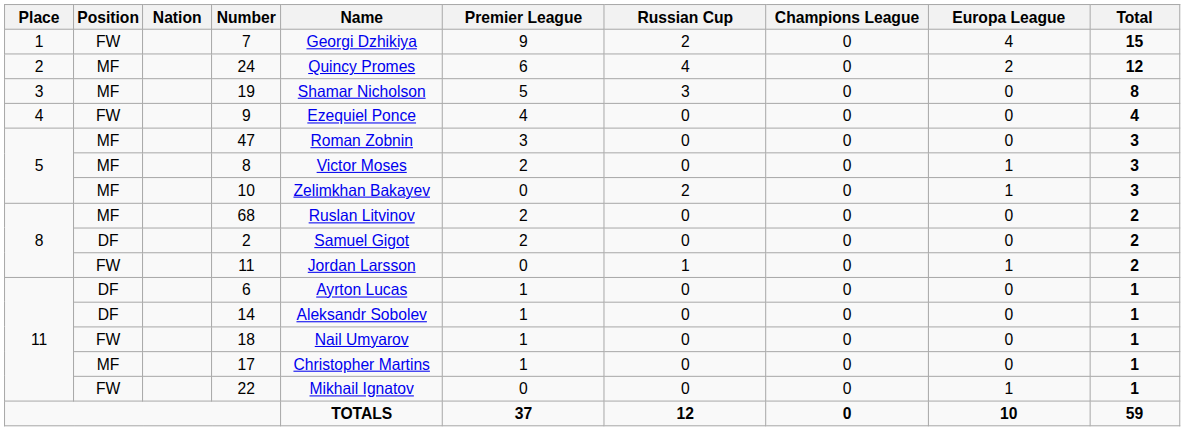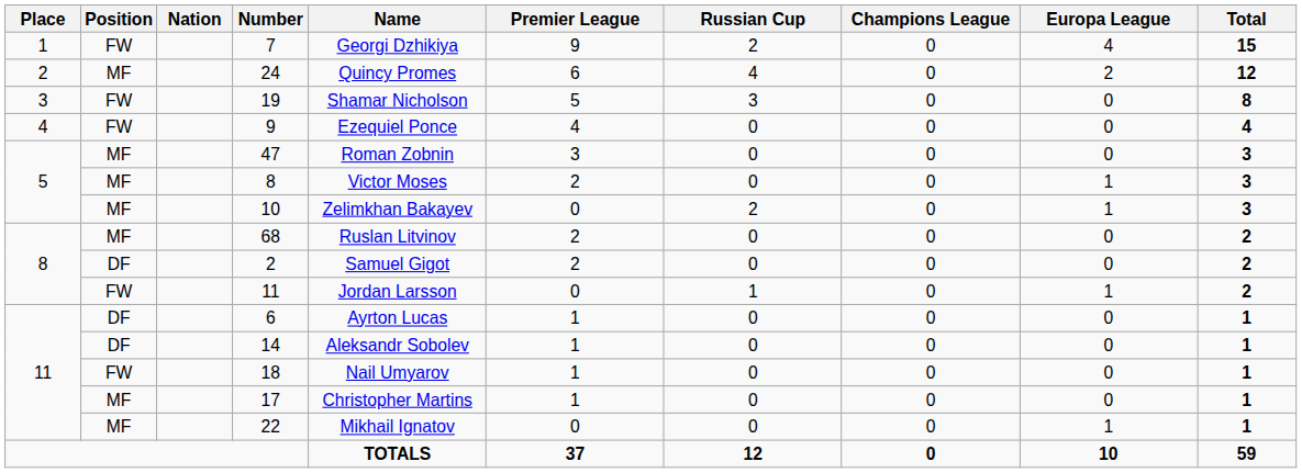19 | Position: MF -> FW
22 | Position: FW -> MF
